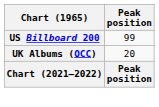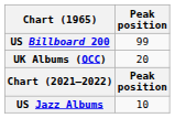+ row: US Jazz Albums | 10
